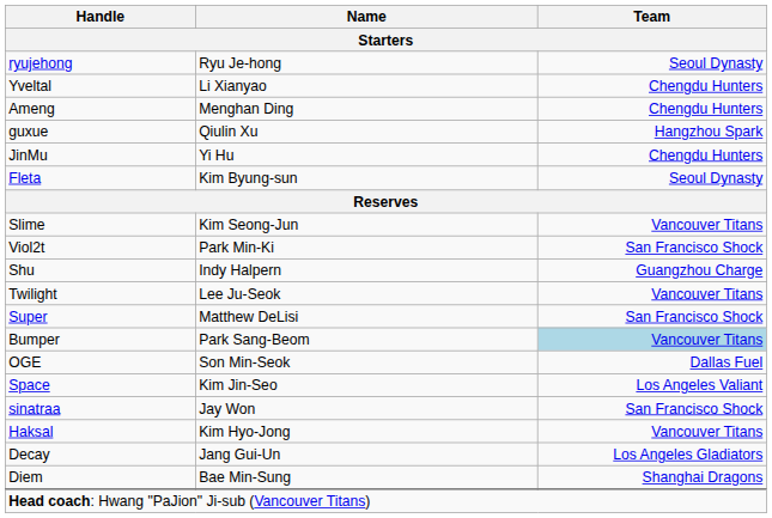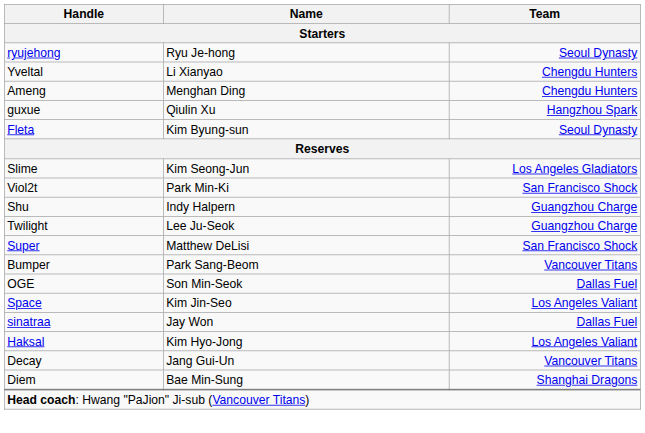- row: JinMu | Yi Hu | Chengdu Hunters
Slime | Team: Vancouver Titans -> Los Angeles Gladiators
Twilight | Team: Vancouver Titans -> Guangzhou Charge
Bumper | Team: lightblue background -> no background
sinatraa | Team: San Francisco Shock -> Dallas Fuel
Haksal | Team: Vancouver Titans -> Los Angeles Valiant
Decay | Team: Los Angeles Gladiators -> Vancouver Titans
